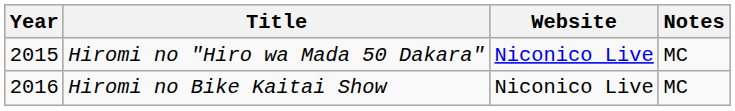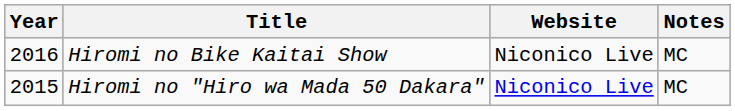rows swapped: Hiromi no "Hiro wa Mada 50 Dakara" <-> Hiromi no Bike Kaitai Show
